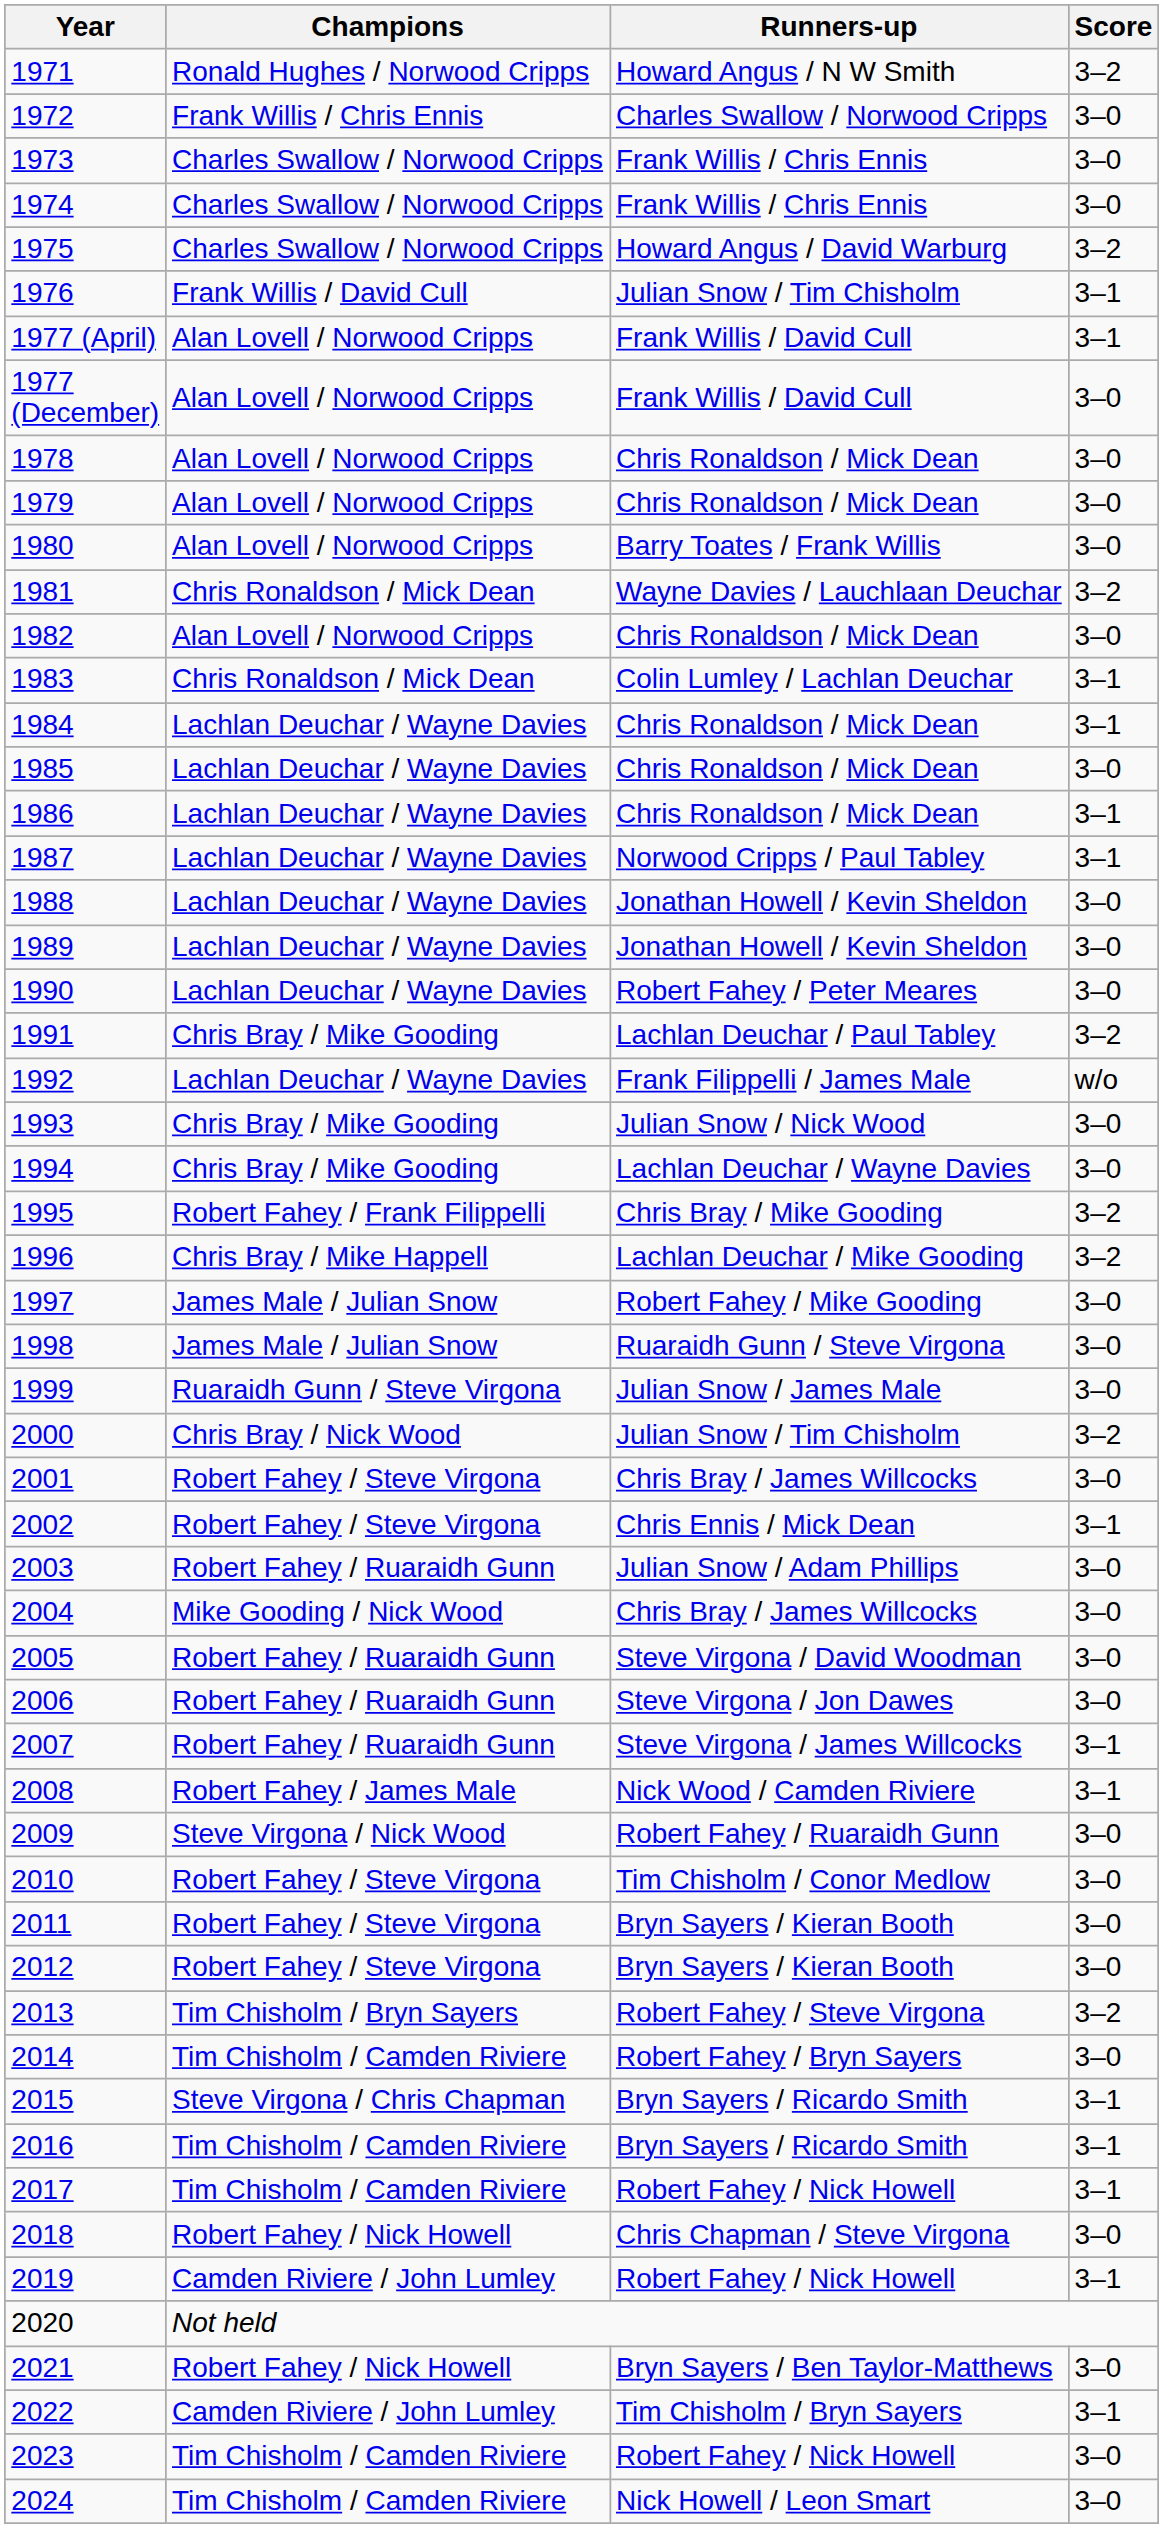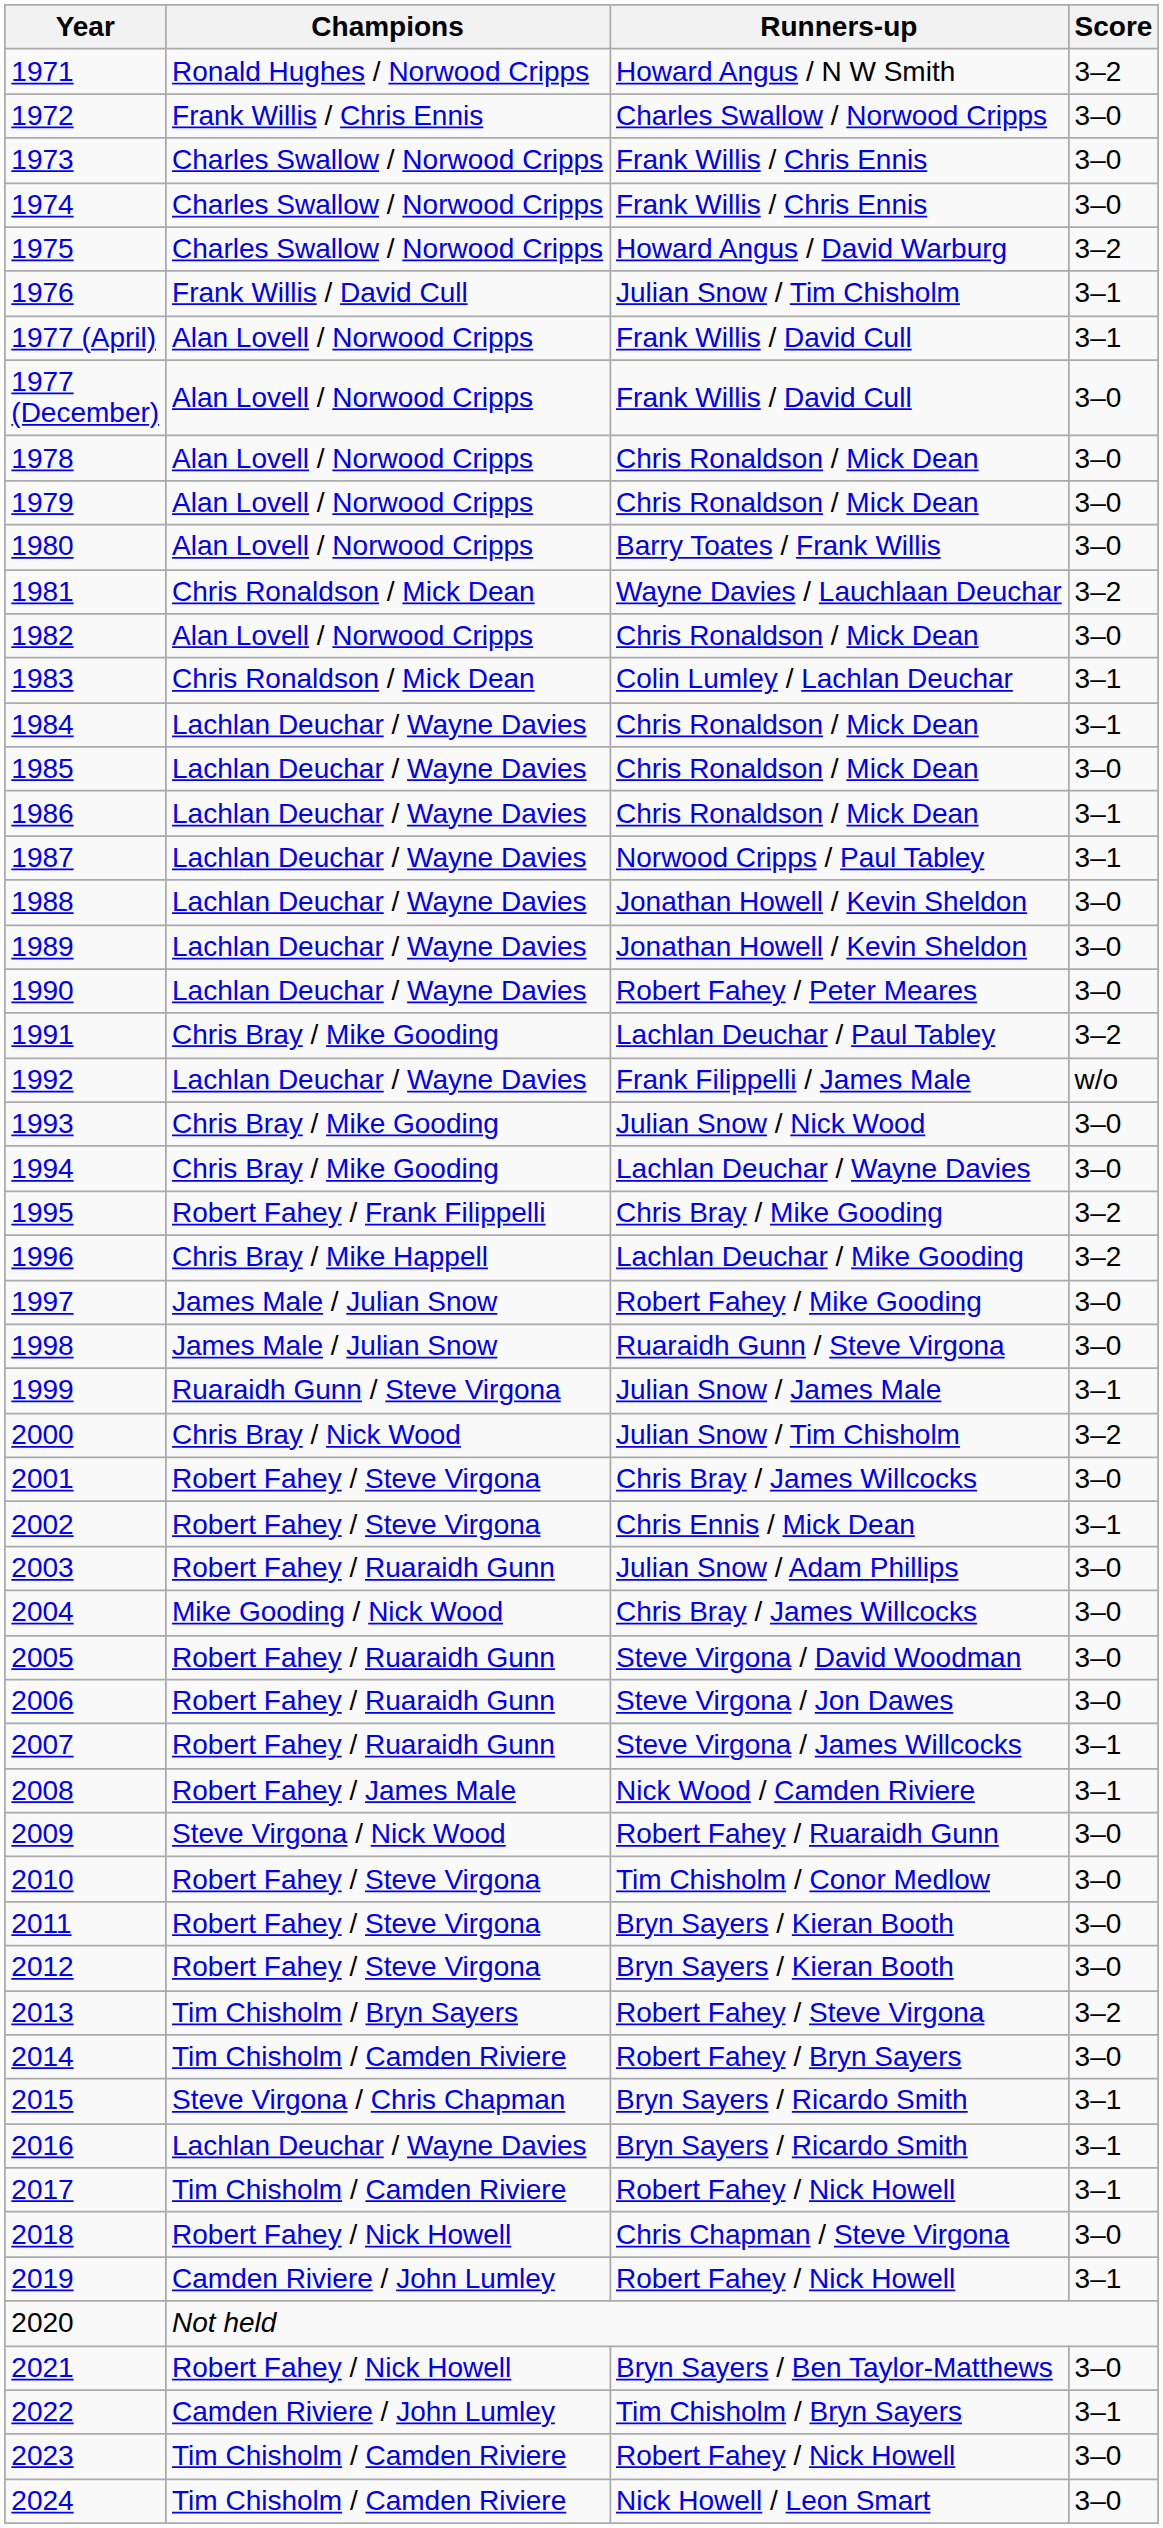1999 | Score: 3–0 -> 3–1
2016 | Champions: Tim Chisholm / Camden Riviere -> Lachlan Deuchar / Wayne Davies
